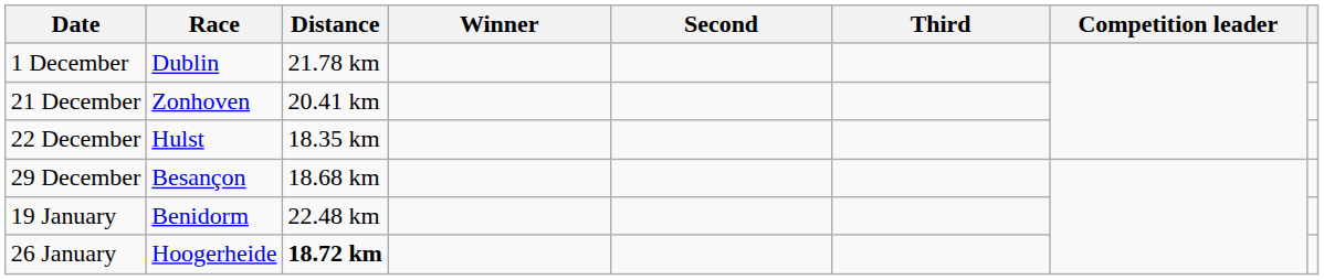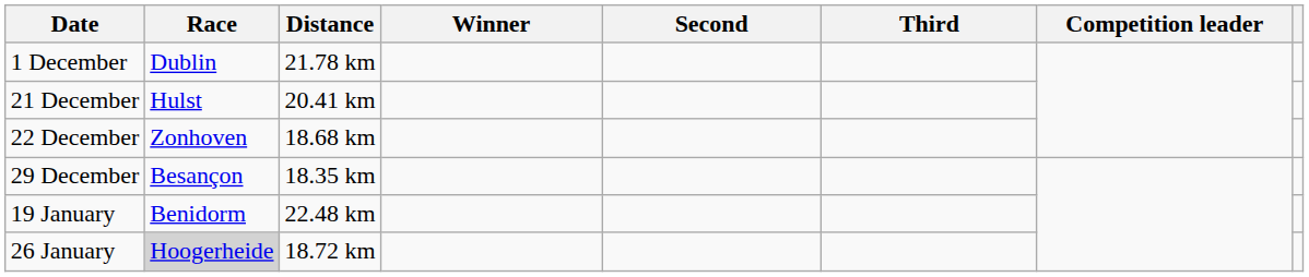21 December | Race: Zonhoven -> Hulst
22 December | Race: Hulst -> Zonhoven
22 December | Distance: 18.35 km -> 18.68 km
29 December | Distance: 18.68 km -> 18.35 km
26 January | Race: no background -> lightgrey background
26 January | Distance: bold -> normal
